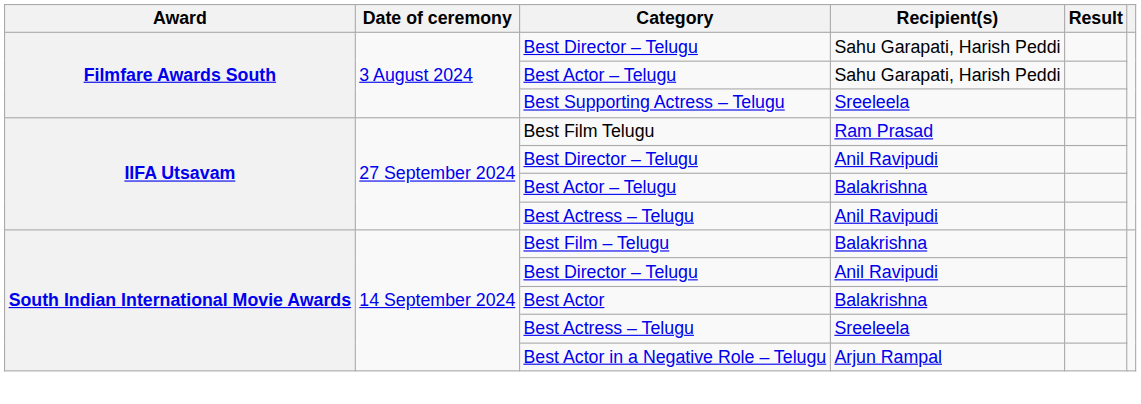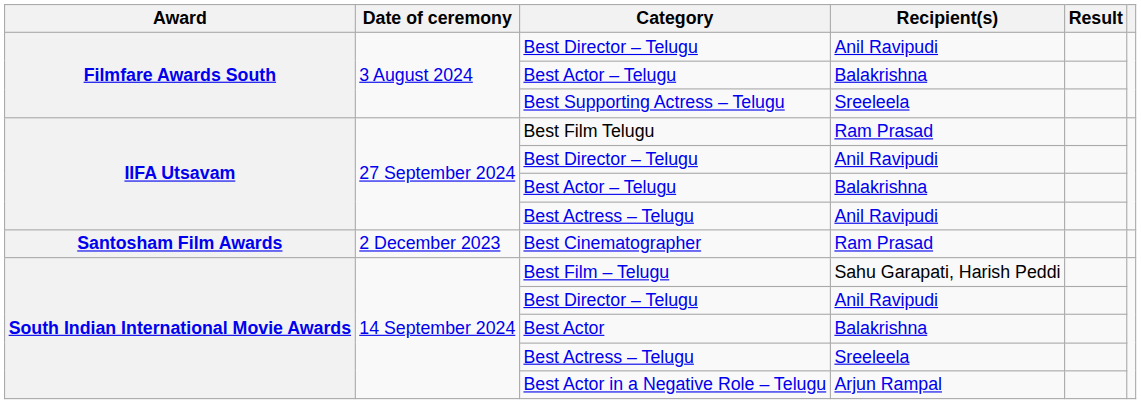Filmfare Awards South / Best Director – Telugu | Recipient(s): Sahu Garapati, Harish Peddi -> Anil Ravipudi
Filmfare Awards South / Best Actor – Telugu | Recipient(s): Sahu Garapati, Harish Peddi -> Balakrishna
+ row: Santosham Film Awards | 2 December 2023 | Best Cinematographer | Ram Prasad
Best Film – Telugu | Recipient(s): Balakrishna -> Sahu Garapati, Harish Peddi
